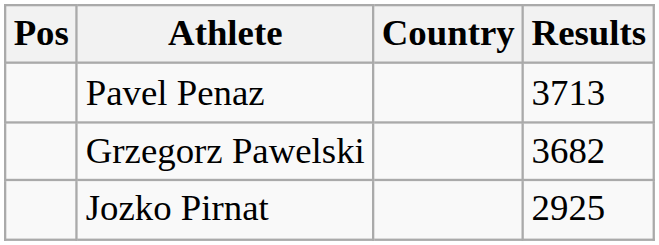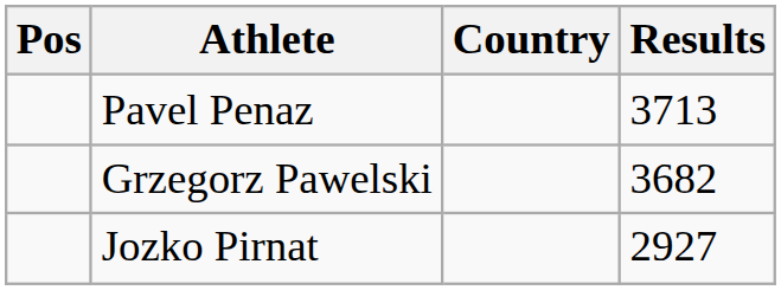Jozko Pirnat | Results: 2925 -> 2927
